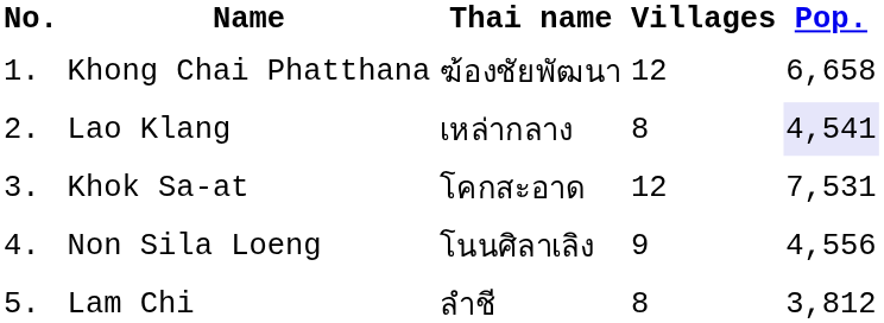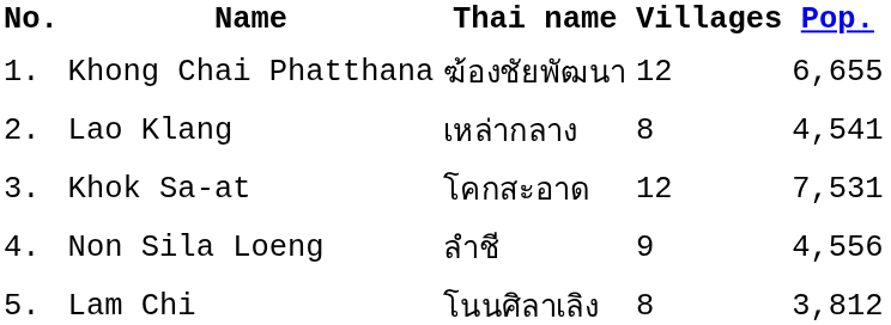Khong Chai Phatthana | Pop.: 6,658 -> 6,655
Lao Klang | Pop.: lavender background -> no background
Non Sila Loeng | Thai name: โนนศิลาเลิง -> ลำชี
Lam Chi | Thai name: ลำชี -> โนนศิลาเลิง
